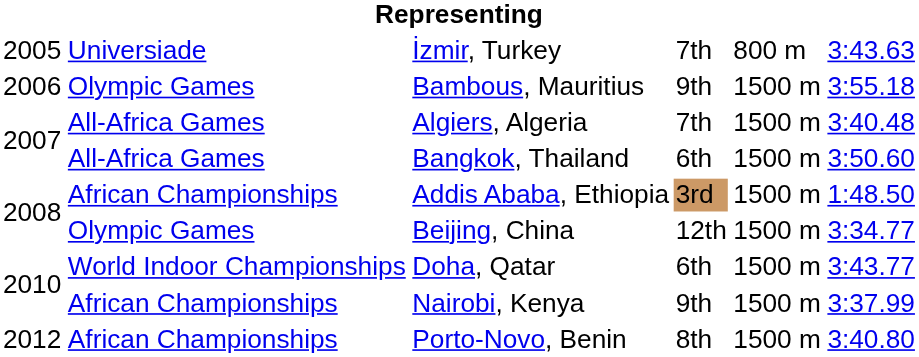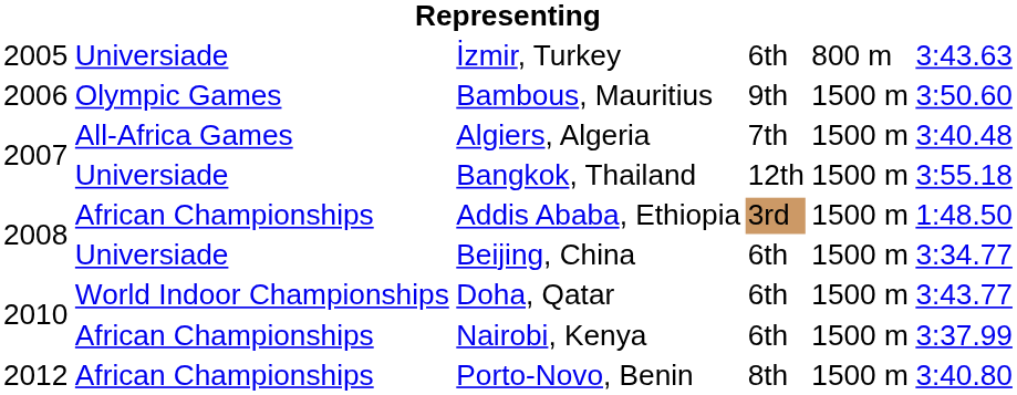İzmir, Turkey | column 4: 7th -> 6th
Bambous, Mauritius | column 6: 3:55.18 -> 3:50.60
Bangkok, Thailand | column 2: All-Africa Games -> Universiade
Bangkok, Thailand | column 4: 6th -> 12th
Bangkok, Thailand | column 6: 3:50.60 -> 3:55.18
Beijing, China | column 2: Olympic Games -> Universiade
Beijing, China | column 4: 12th -> 6th
Nairobi, Kenya | column 4: 9th -> 6th
